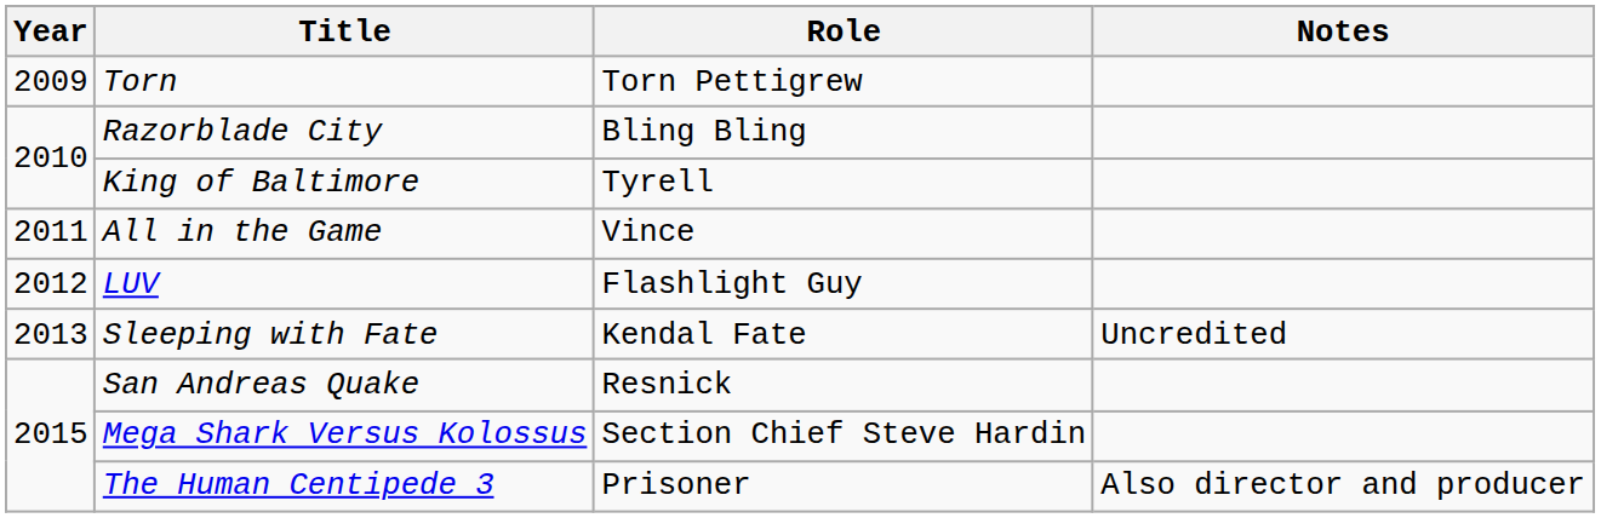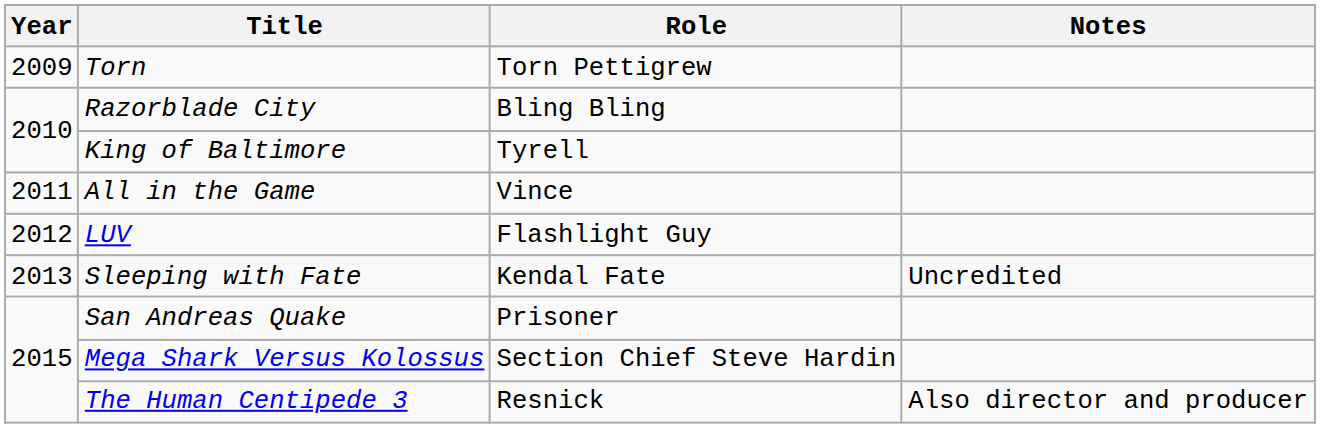San Andreas Quake | Role: Resnick -> Prisoner
The Human Centipede 3 | Role: Prisoner -> Resnick
